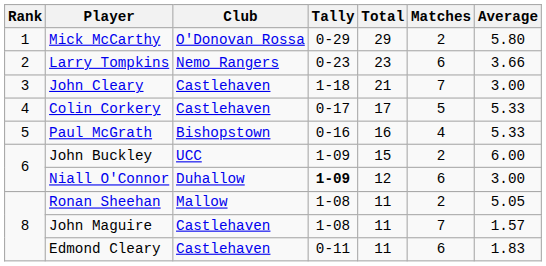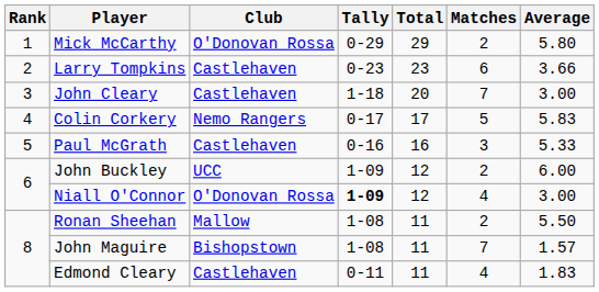Larry Tompkins | Club: Nemo Rangers -> Castlehaven
John Cleary | Total: 21 -> 20
Colin Corkery | Club: Castlehaven -> Nemo Rangers
Colin Corkery | Average: 5.33 -> 5.83
Paul McGrath | Club: Bishopstown -> Castlehaven
Paul McGrath | Matches: 4 -> 3
John Buckley | Total: 15 -> 12
Niall O'Connor | Club: Duhallow -> O'Donovan Rossa
Niall O'Connor | Matches: 6 -> 4
Ronan Sheehan | Average: 5.05 -> 5.50
John Maguire | Club: Castlehaven -> Bishopstown
Edmond Cleary | Matches: 6 -> 4
